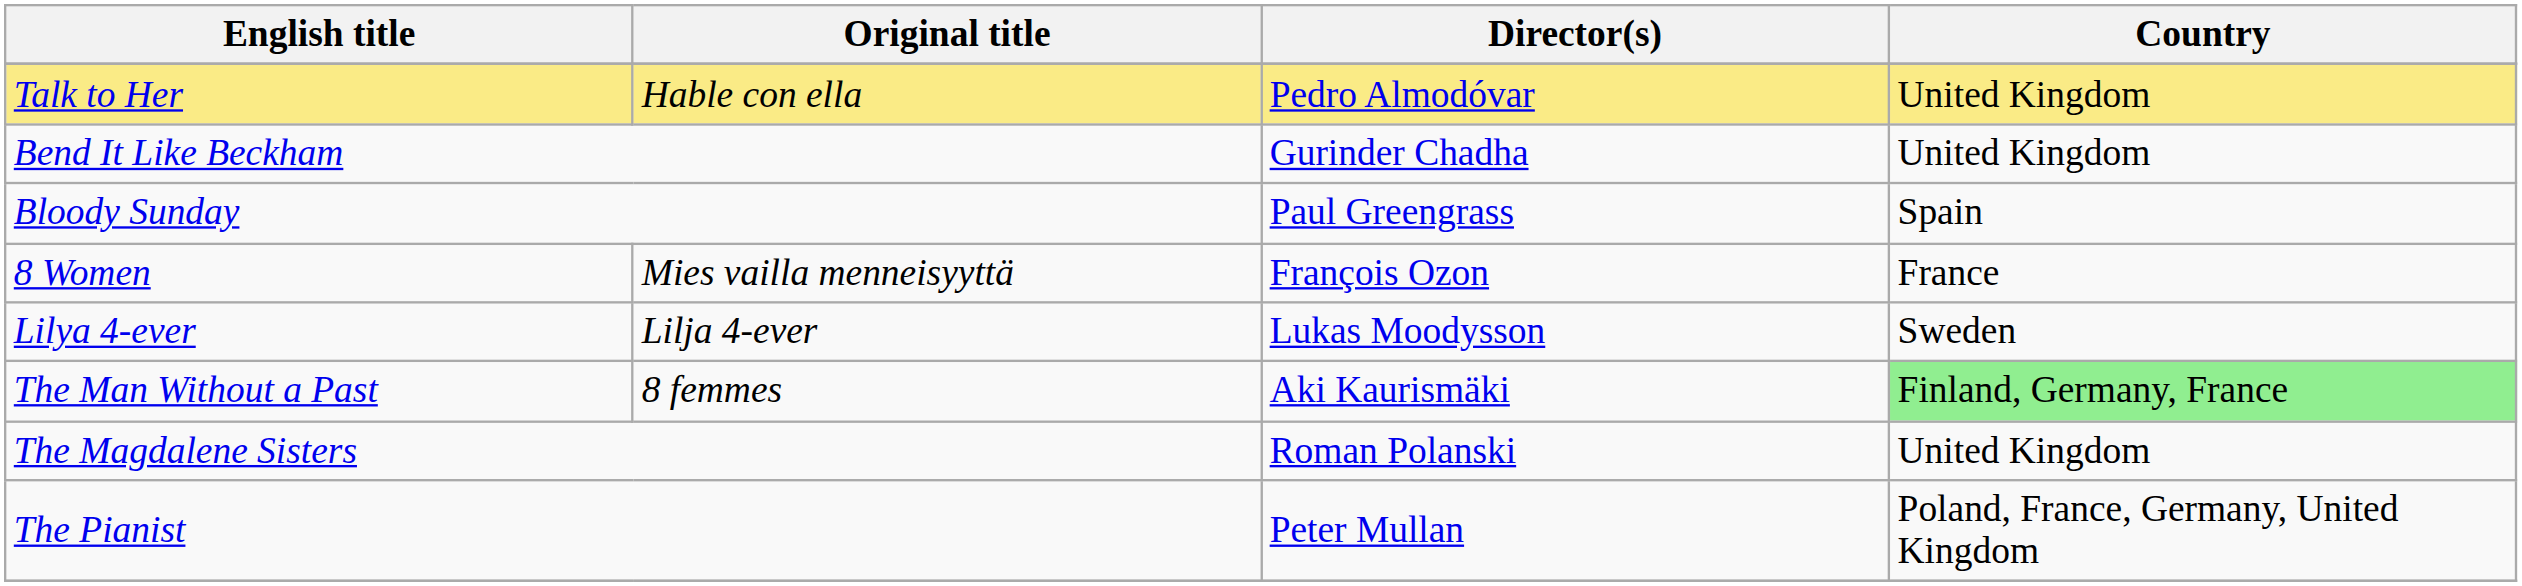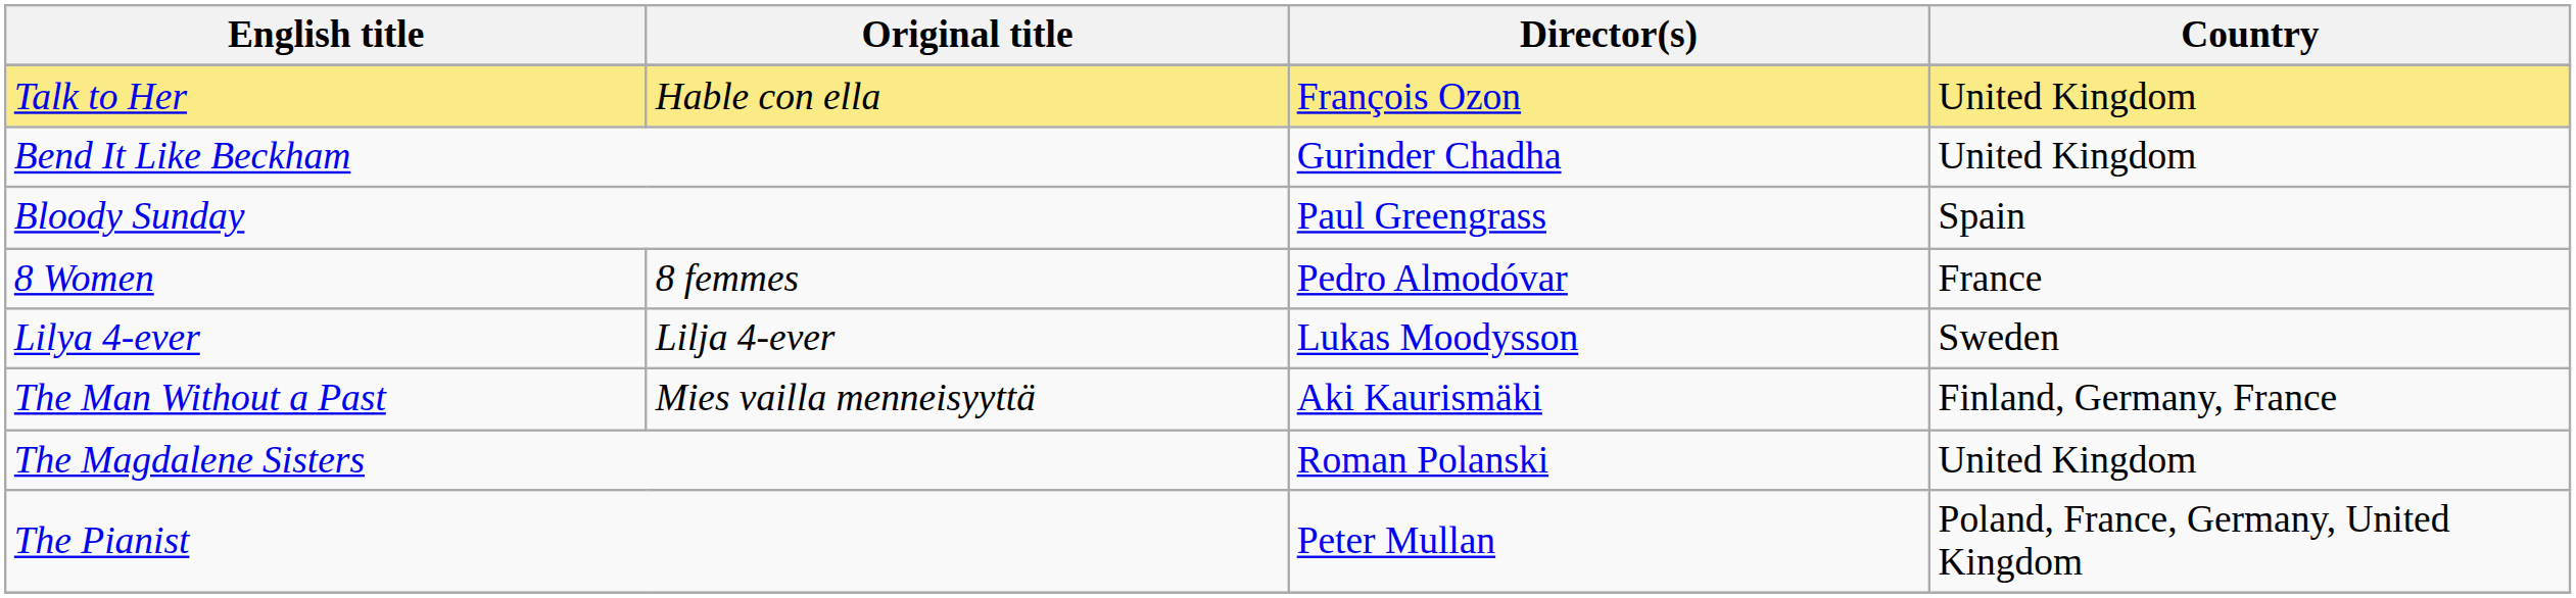Talk to Her | Director(s): Pedro Almodóvar -> François Ozon
8 Women | Original title: Mies vailla menneisyyttä -> 8 femmes
8 Women | Director(s): François Ozon -> Pedro Almodóvar
The Man Without a Past | Original title: 8 femmes -> Mies vailla menneisyyttä
The Man Without a Past | Country: lightgreen background -> no background
